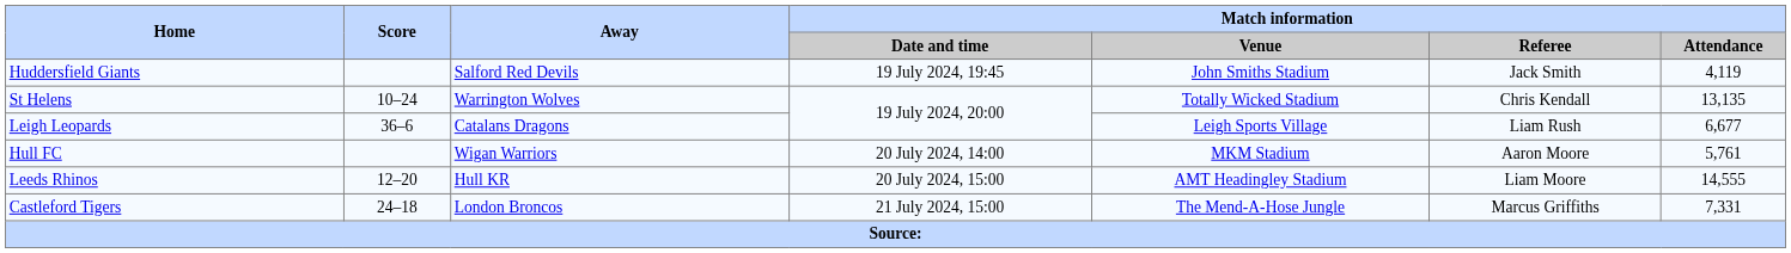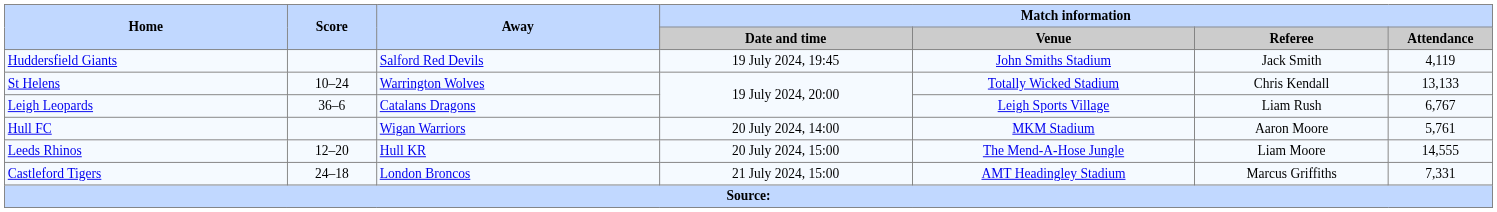St Helens | Match information / Attendance: 13,135 -> 13,133
Leigh Leopards | Match information / Attendance: 6,677 -> 6,767
Leeds Rhinos | Match information / Venue: AMT Headingley Stadium -> The Mend-A-Hose Jungle
Castleford Tigers | Match information / Venue: The Mend-A-Hose Jungle -> AMT Headingley Stadium
